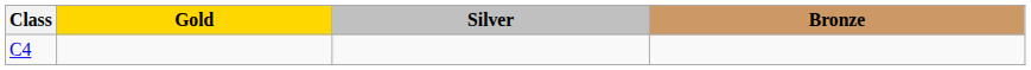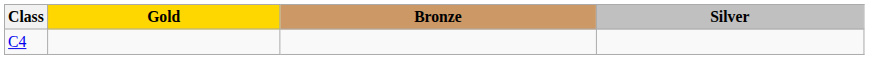columns swapped: Silver <-> Bronze
